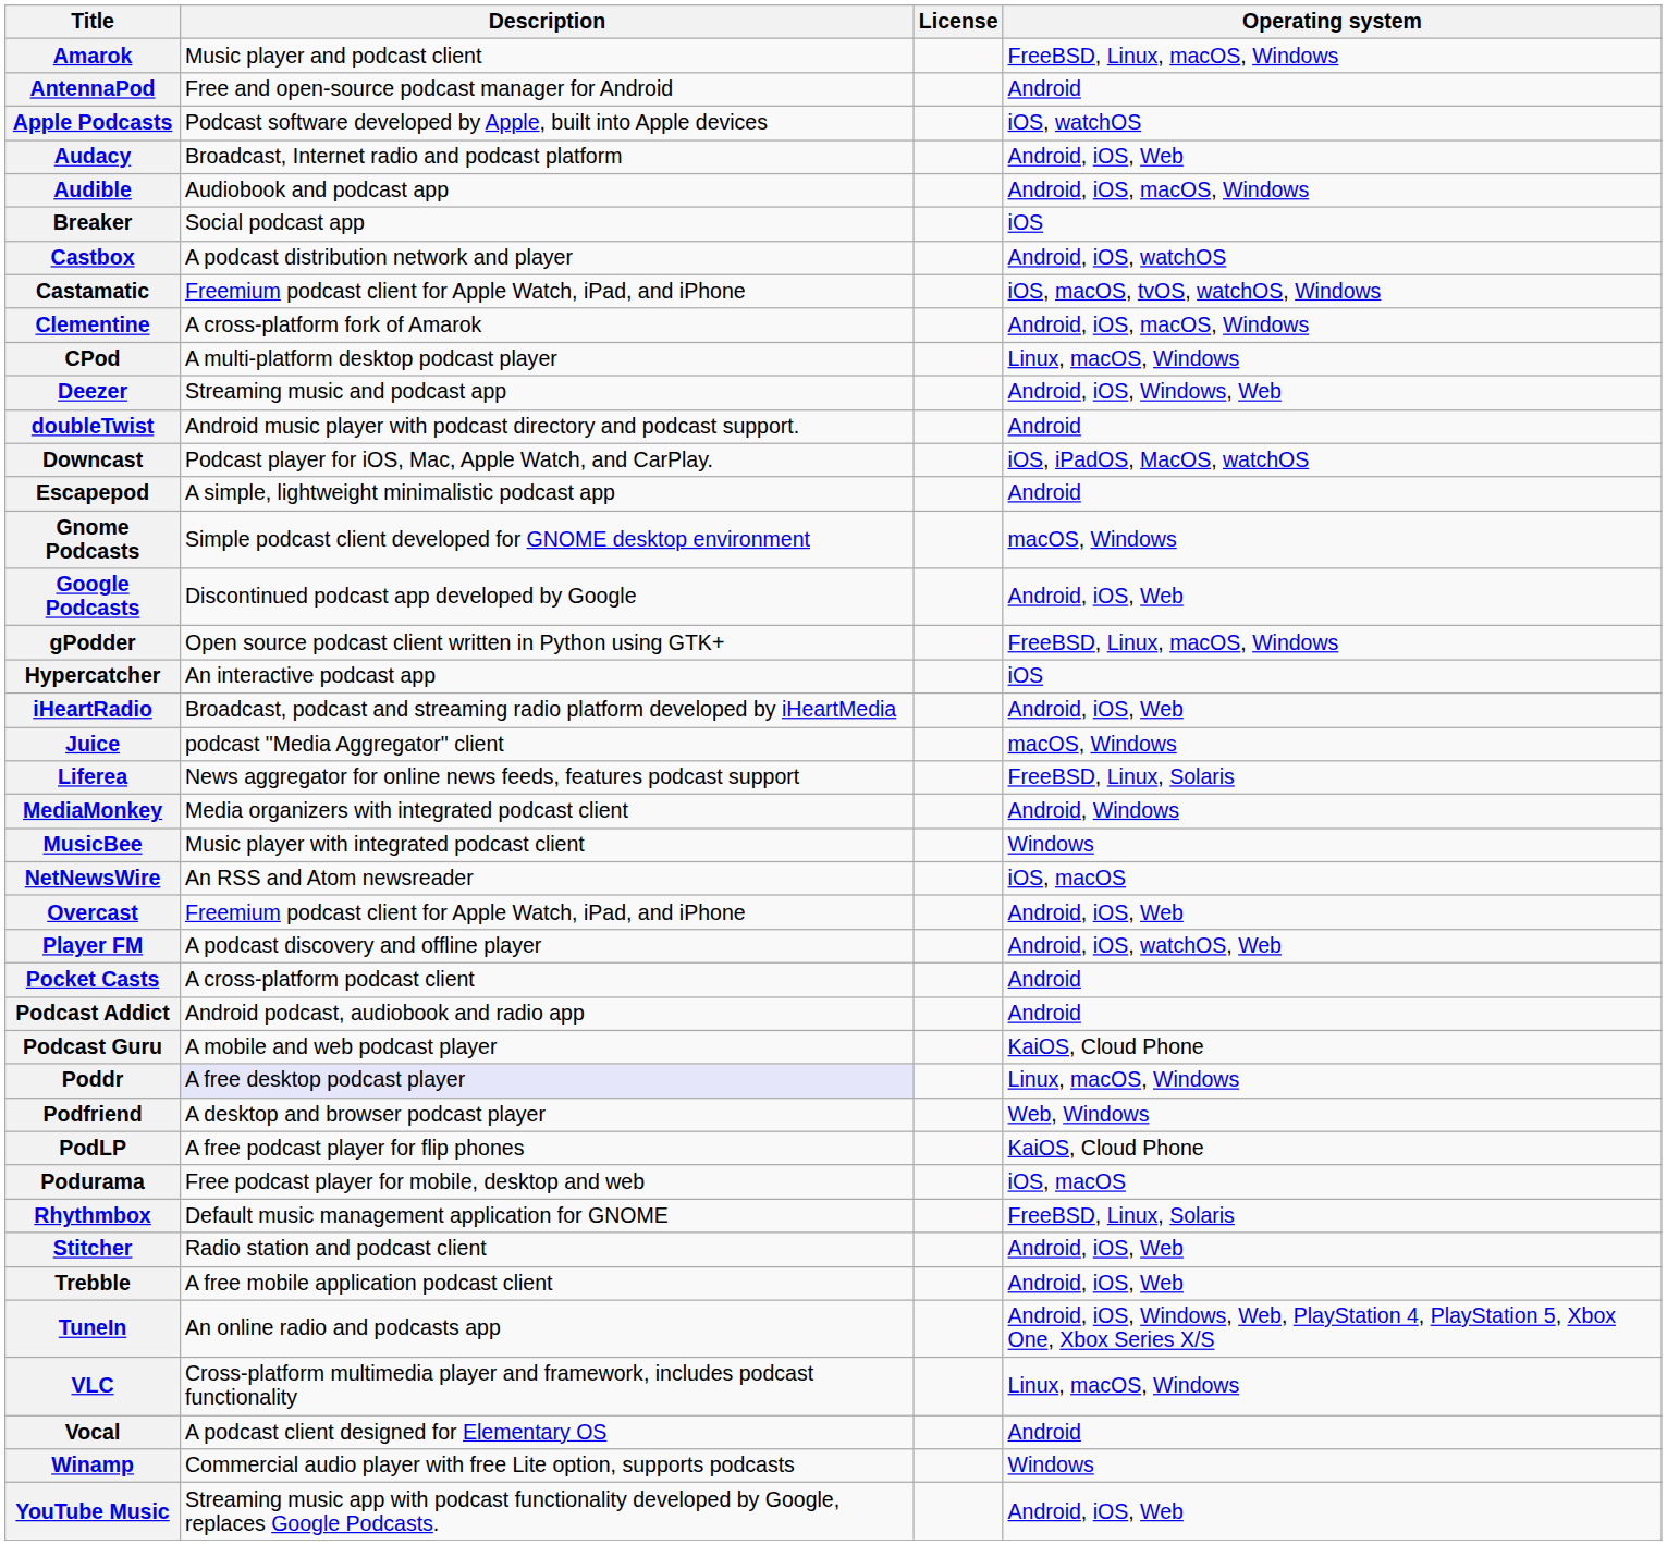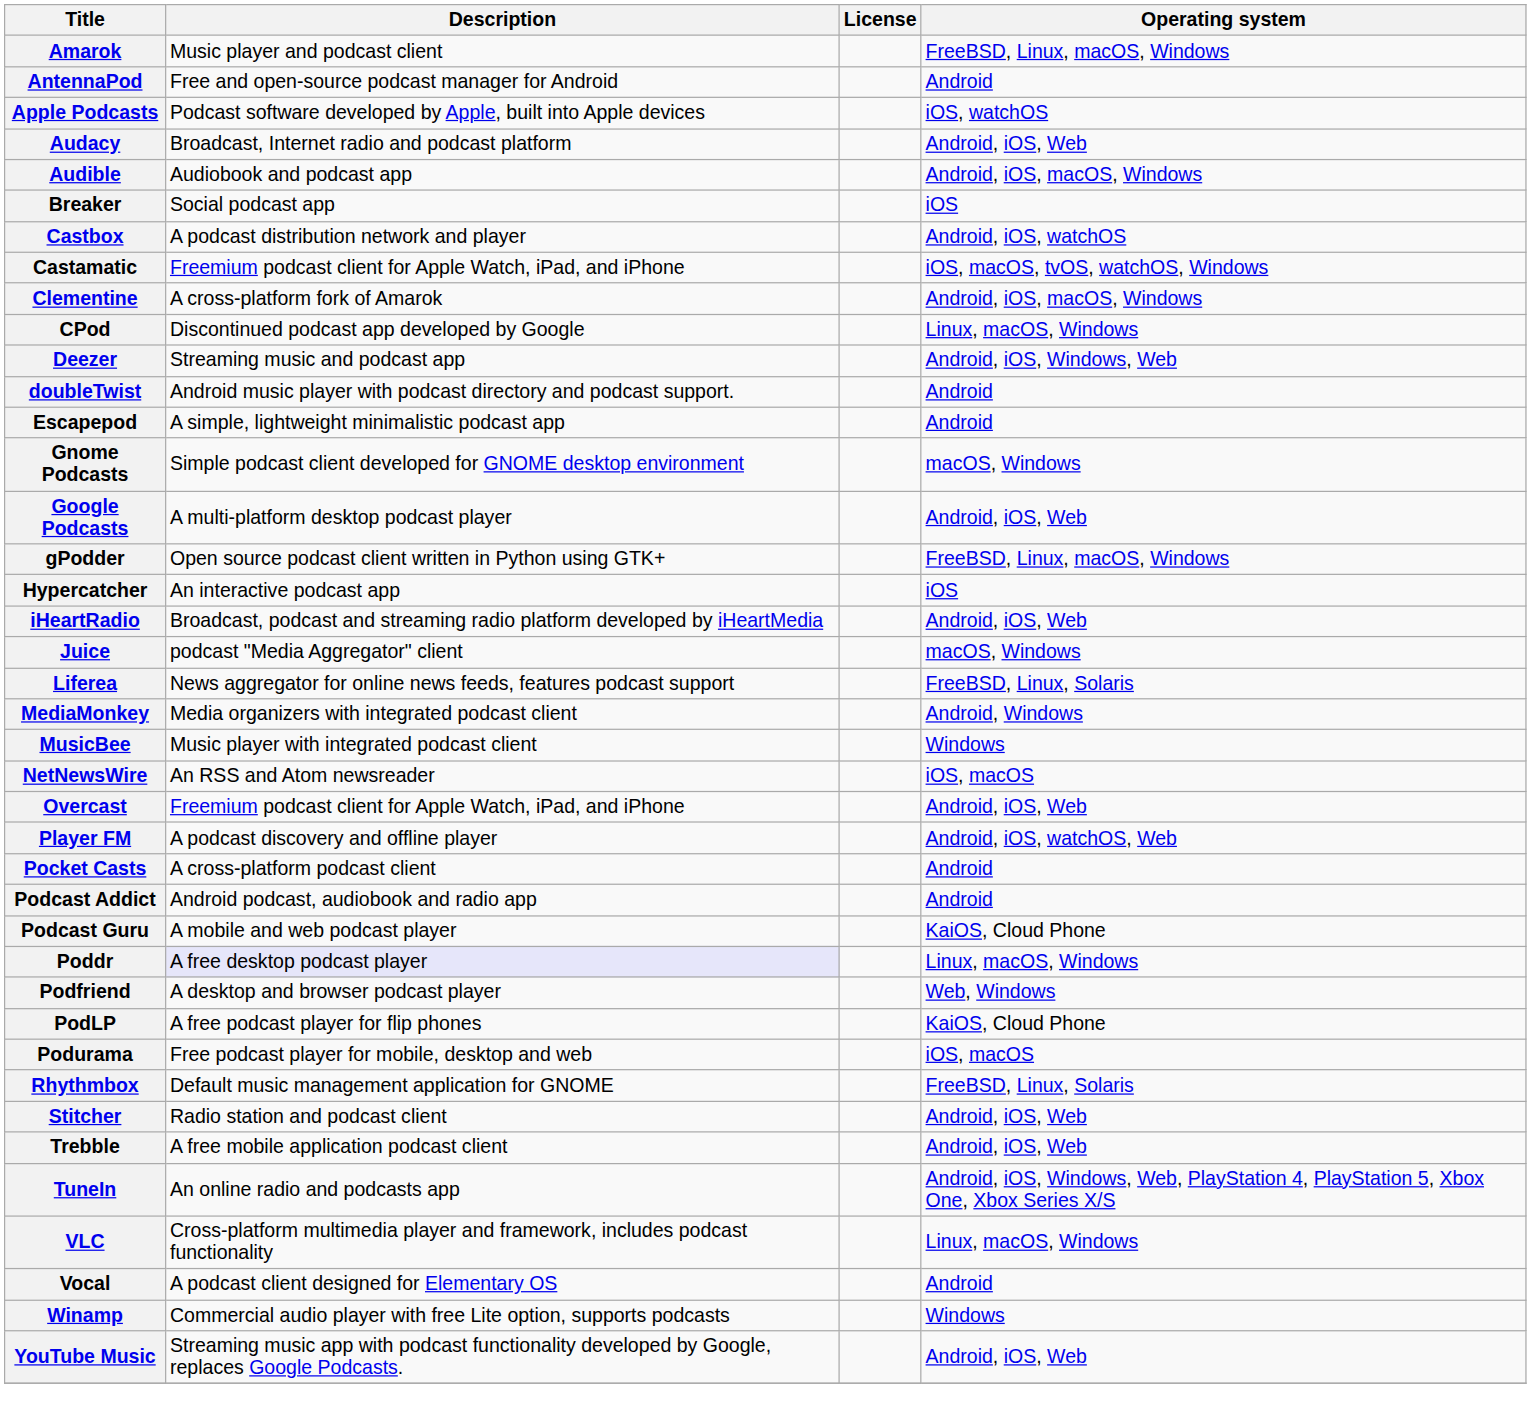CPod | Description: A multi-platform desktop podcast player -> Discontinued podcast app developed by Google
- row: Downcast | Podcast player for iOS, Mac, Apple Watch, and CarPlay. | iOS, iPadOS, MacOS, watchOS
Google Podcasts | Description: Discontinued podcast app developed by Google -> A multi-platform desktop podcast player
